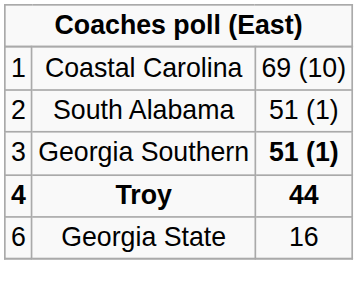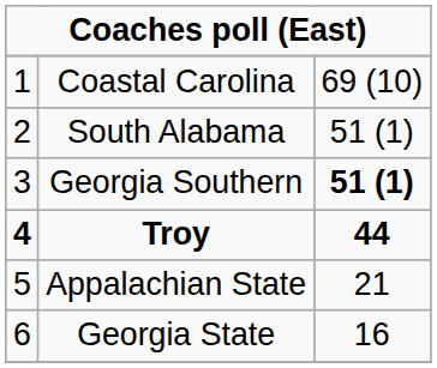+ row: 5 | Appalachian State | 21
